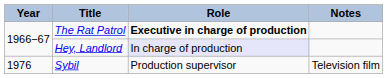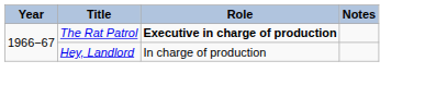Hey, Landlord | Role: lavender background -> no background
- row: 1976 | Sybil | Production supervisor | Television film
